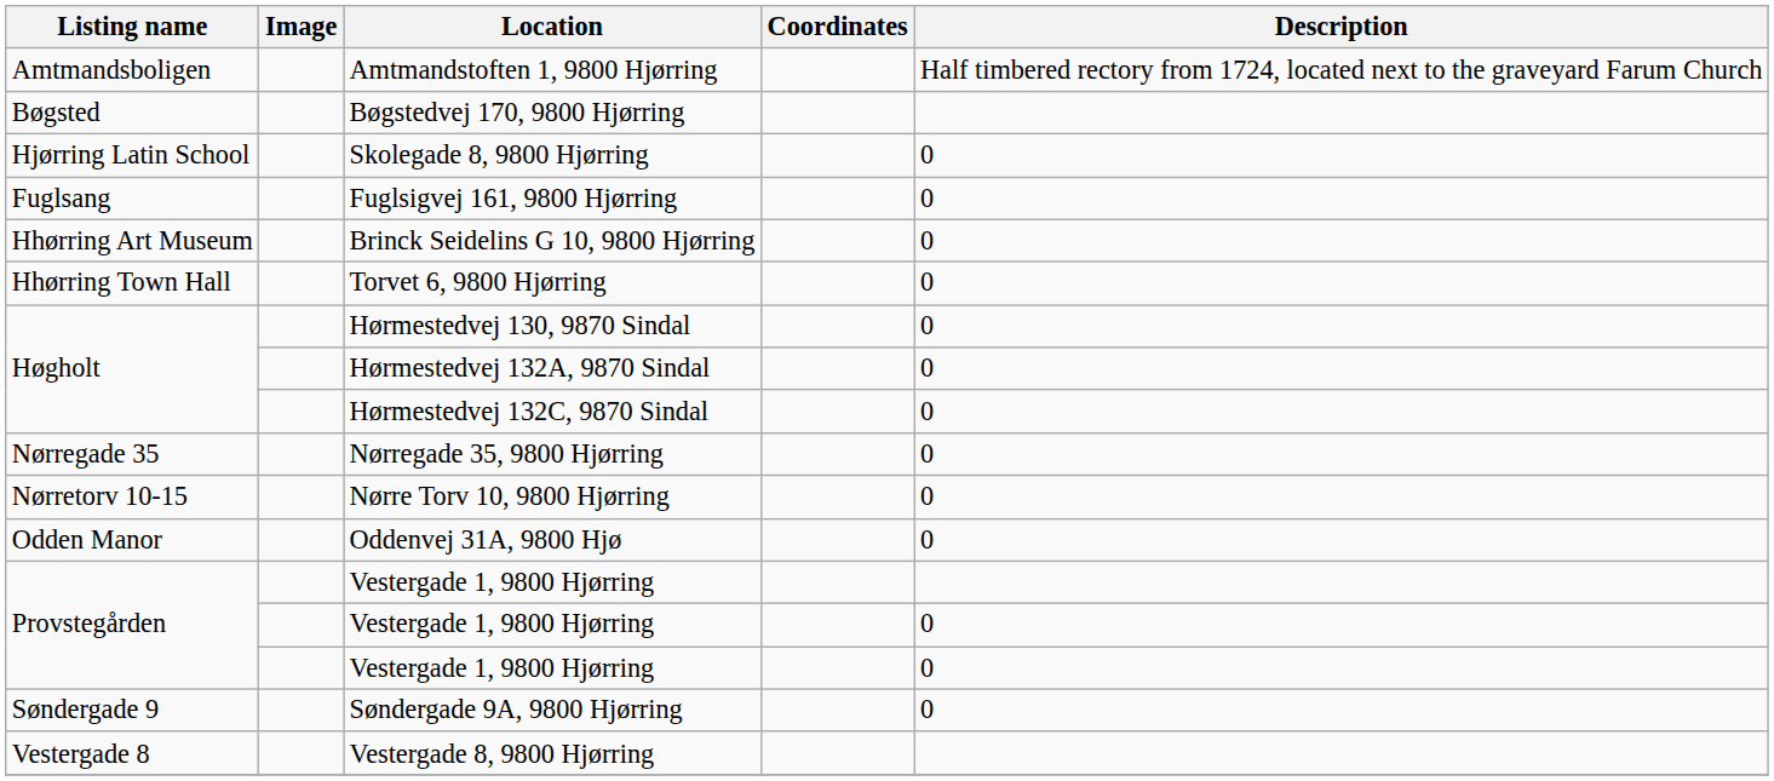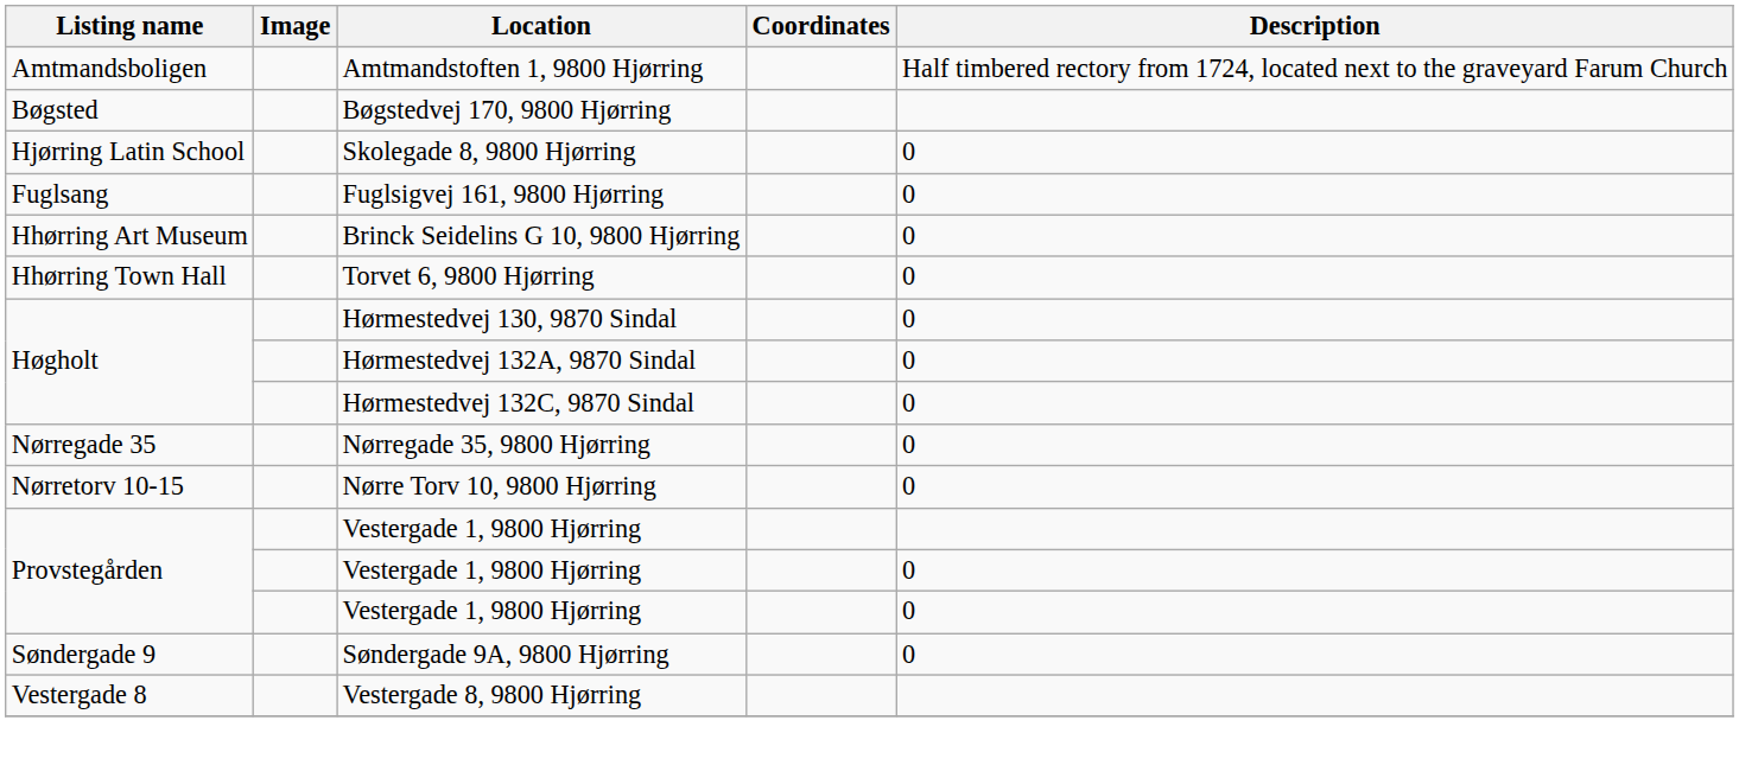- row: Odden Manor | Oddenvej 31A, 9800 Hjø | 0
